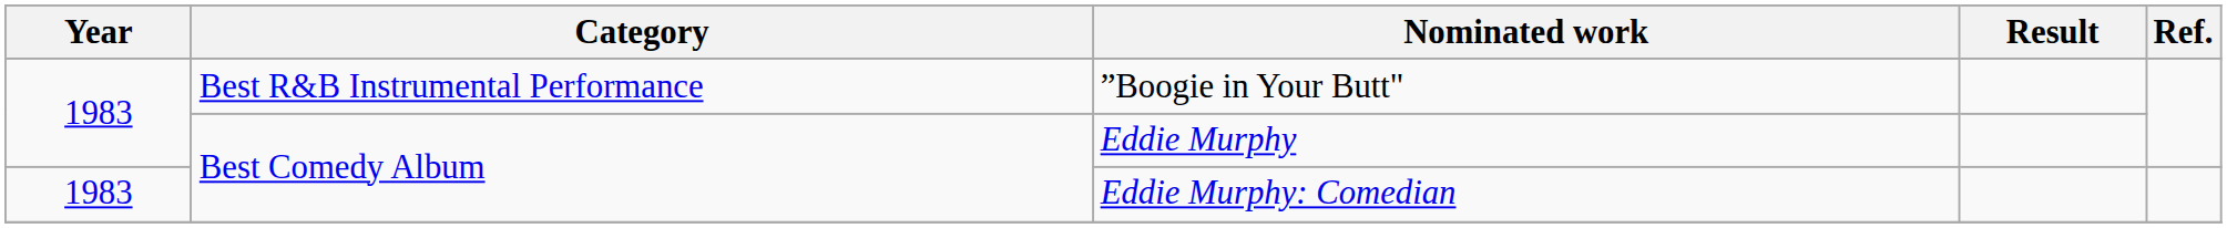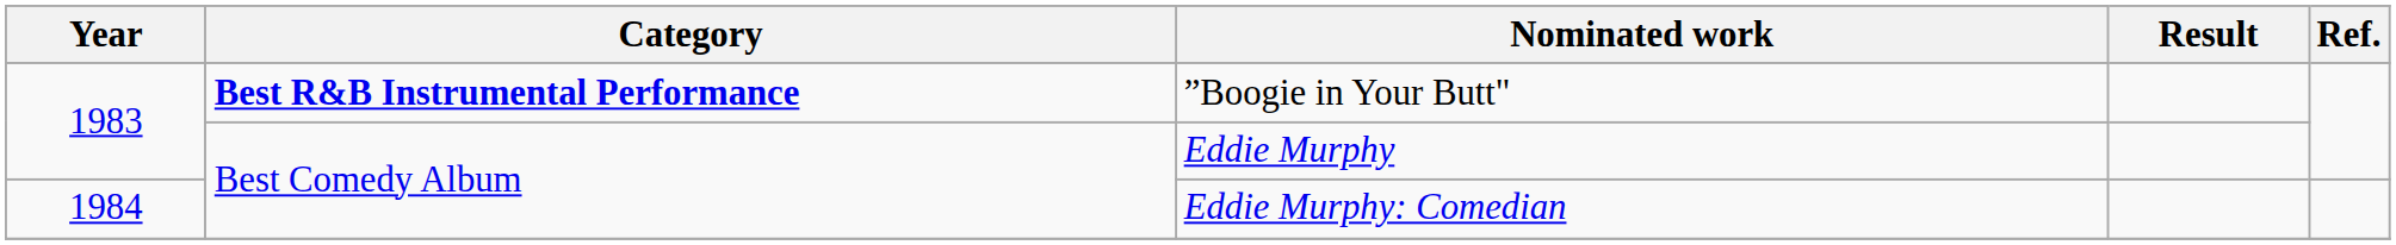”Boogie in Your Butt" | Category: normal -> bold
Eddie Murphy: Comedian | Year: 1983 -> 1984
